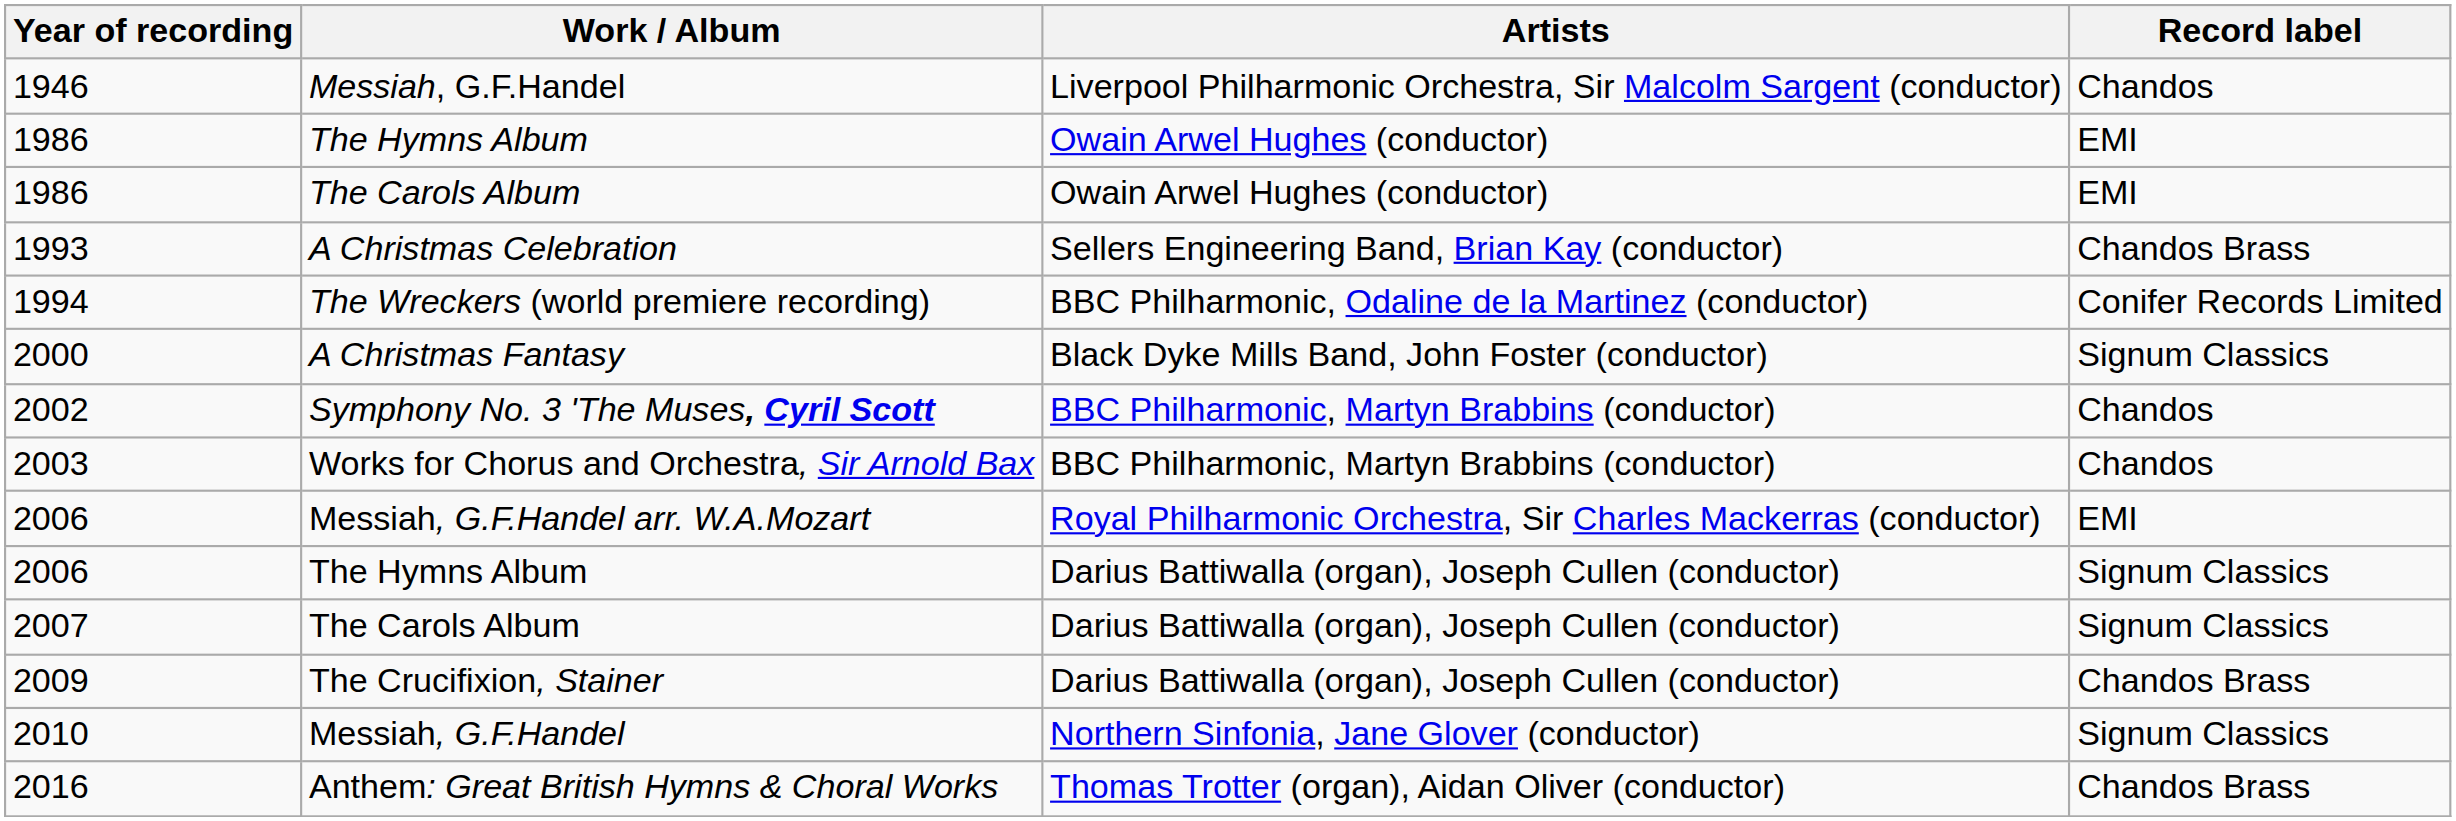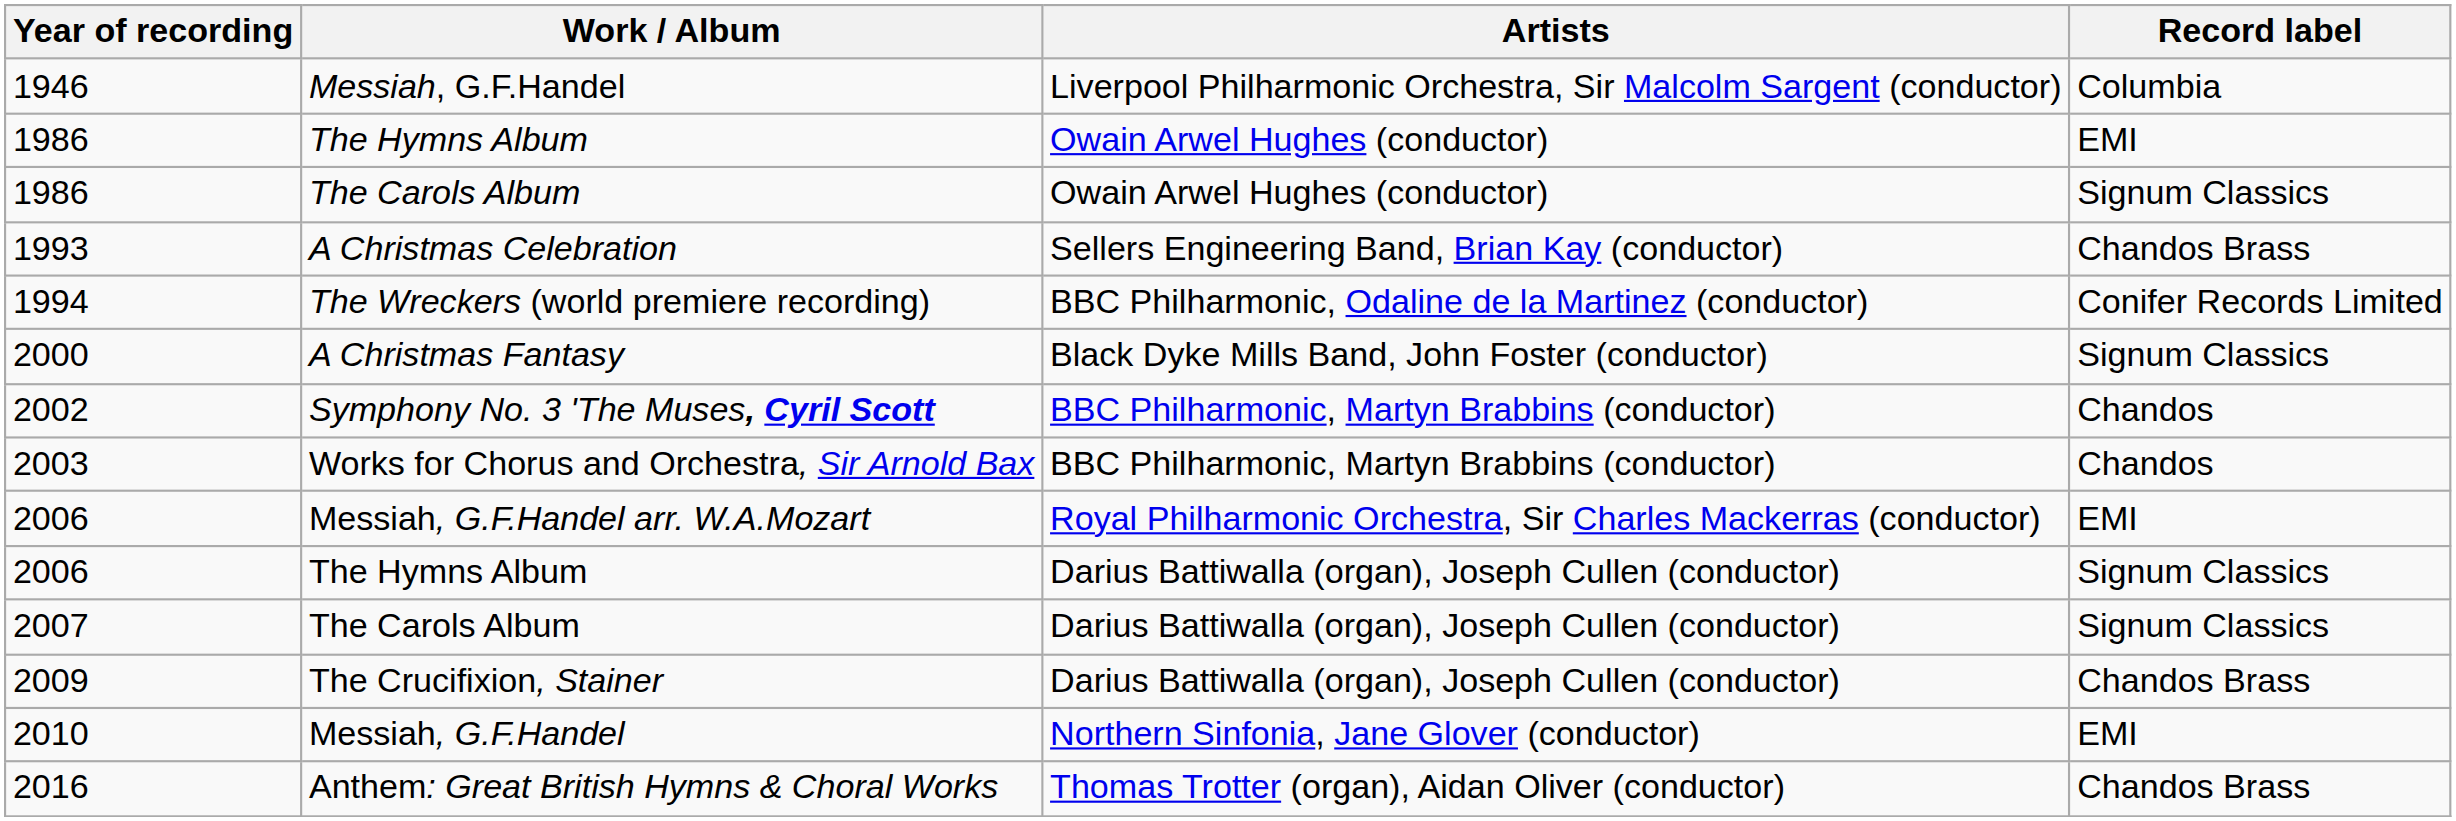1946 | Record label: Chandos -> Columbia
1986 / The Carols Album | Record label: EMI -> Signum Classics
2010 | Record label: Signum Classics -> EMI
